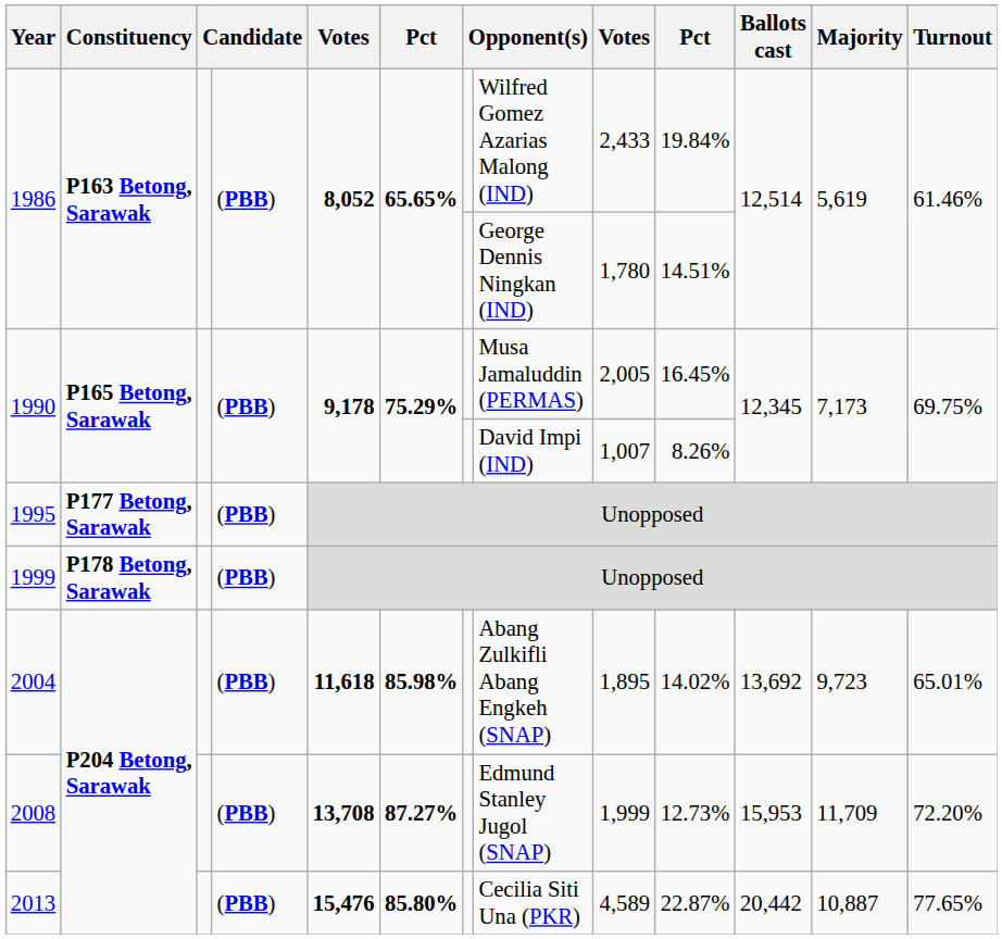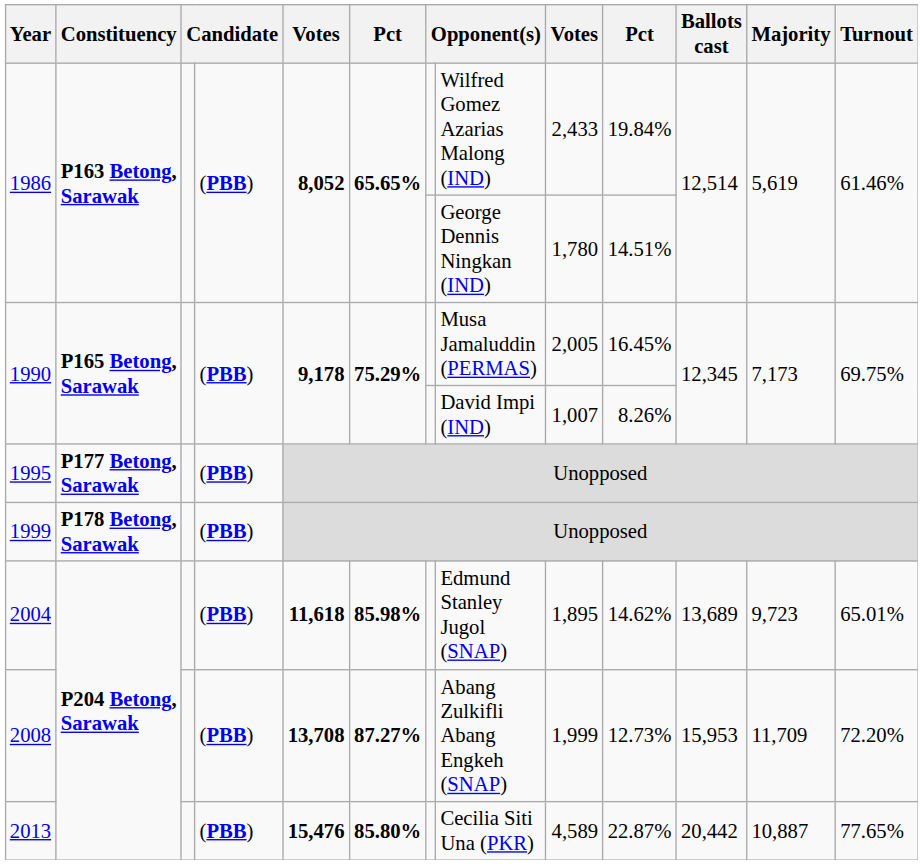2004 | column 8: Abang Zulkifli Abang Engkeh (SNAP) -> Edmund Stanley Jugol (SNAP)
2004 | column 10: 14.02% -> 14.62%
2004 | Ballots cast: 13,692 -> 13,689
2008 | column 8: Edmund Stanley Jugol (SNAP) -> Abang Zulkifli Abang Engkeh (SNAP)
